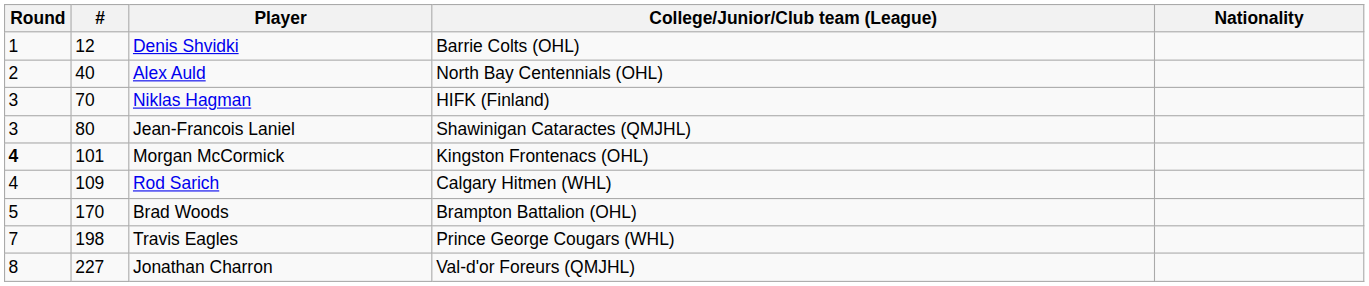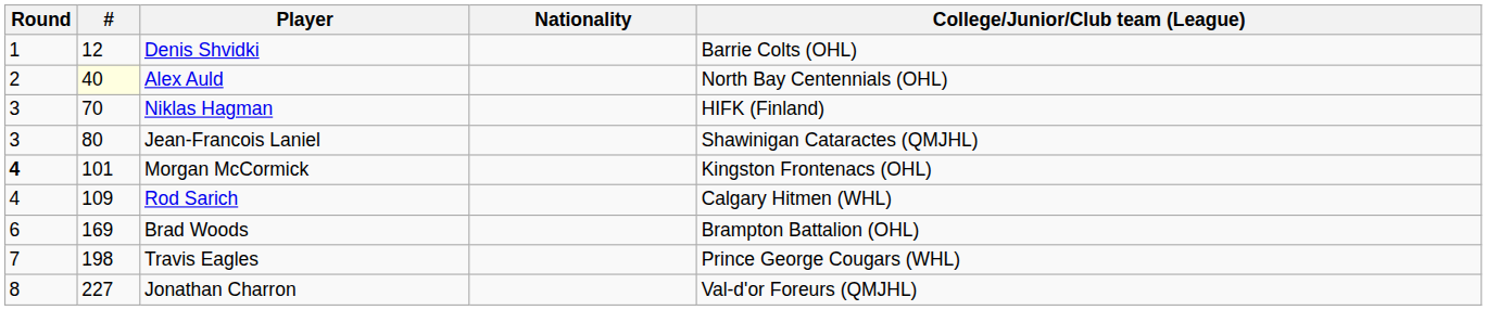columns swapped: Nationality <-> College/Junior/Club team (League)
Alex Auld | #: no background -> lightyellow background
Brad Woods | Round: 5 -> 6
Brad Woods | #: 170 -> 169
